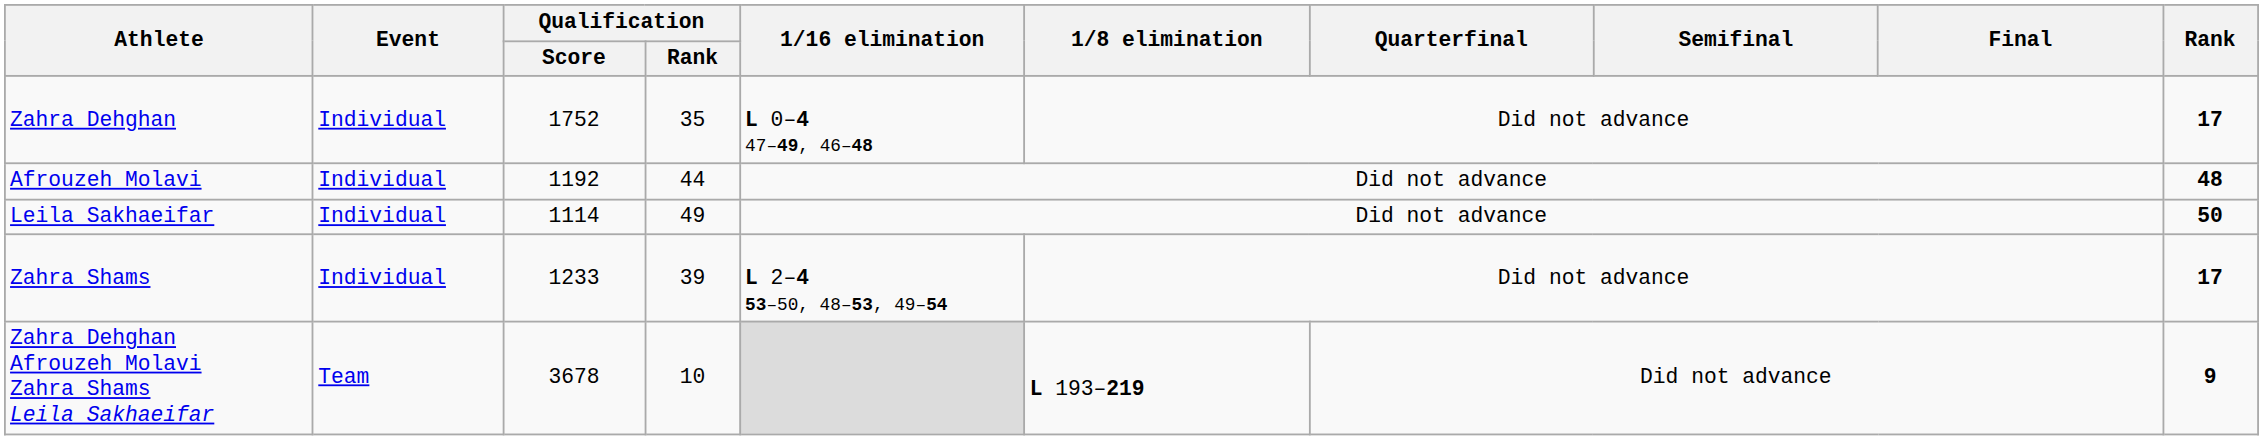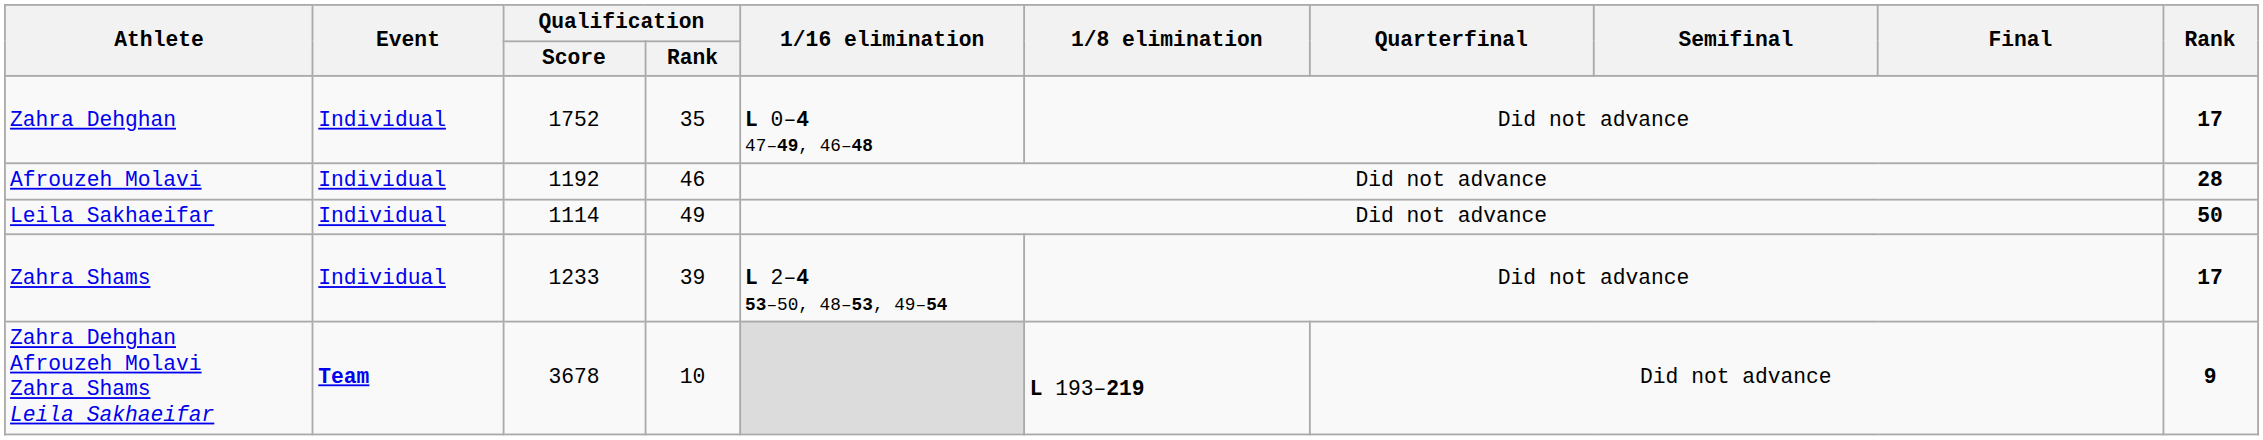Afrouzeh Molavi | Qualification / Rank: 44 -> 46
Afrouzeh Molavi | Rank: 48 -> 28
Zahra Dehghan Afrouzeh Molavi Zahra Shams Leila Sakhaeifar | Event: normal -> bold
